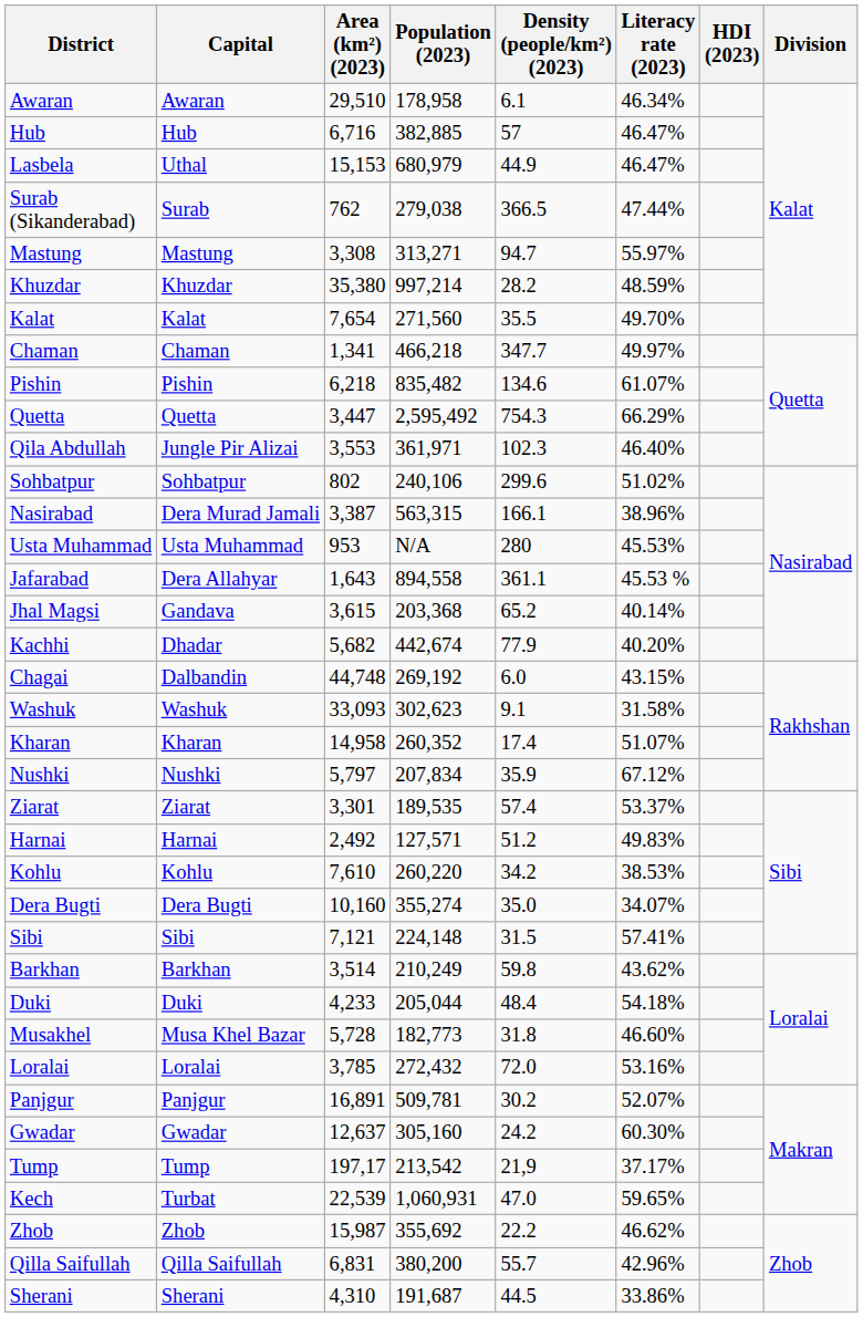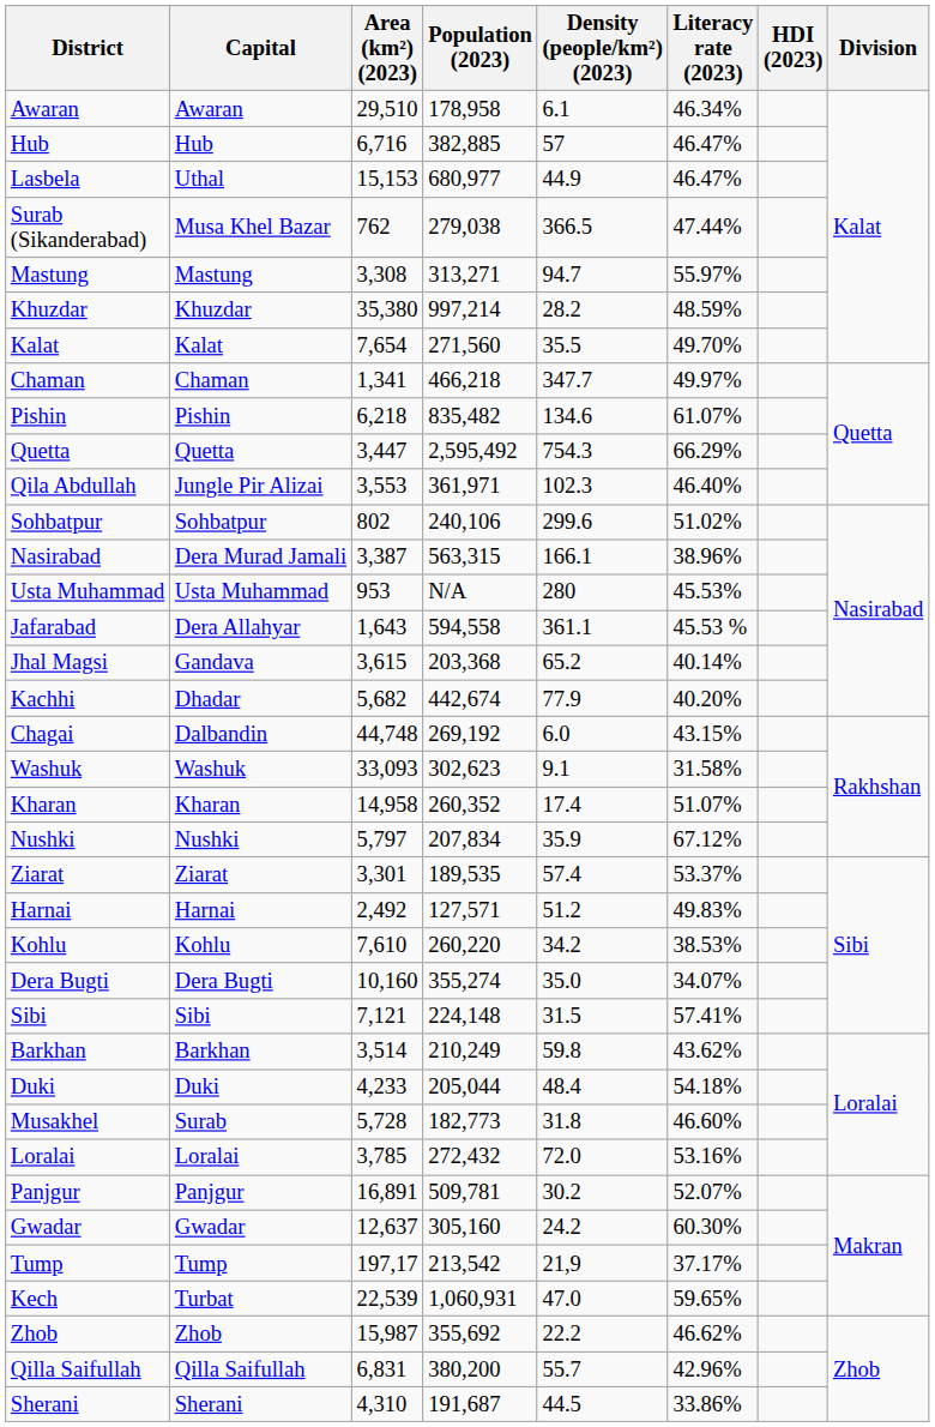Lasbela | Population (2023): 680,979 -> 680,977
Surab (Sikanderabad) | Capital: Surab -> Musa Khel Bazar
Jafarabad | Population (2023): 894,558 -> 594,558
Musakhel | Capital: Musa Khel Bazar -> Surab
